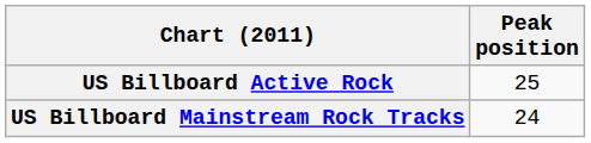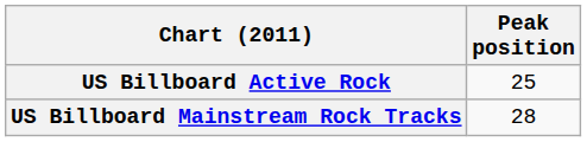US Billboard Mainstream Rock Tracks | Peak position: 24 -> 28
